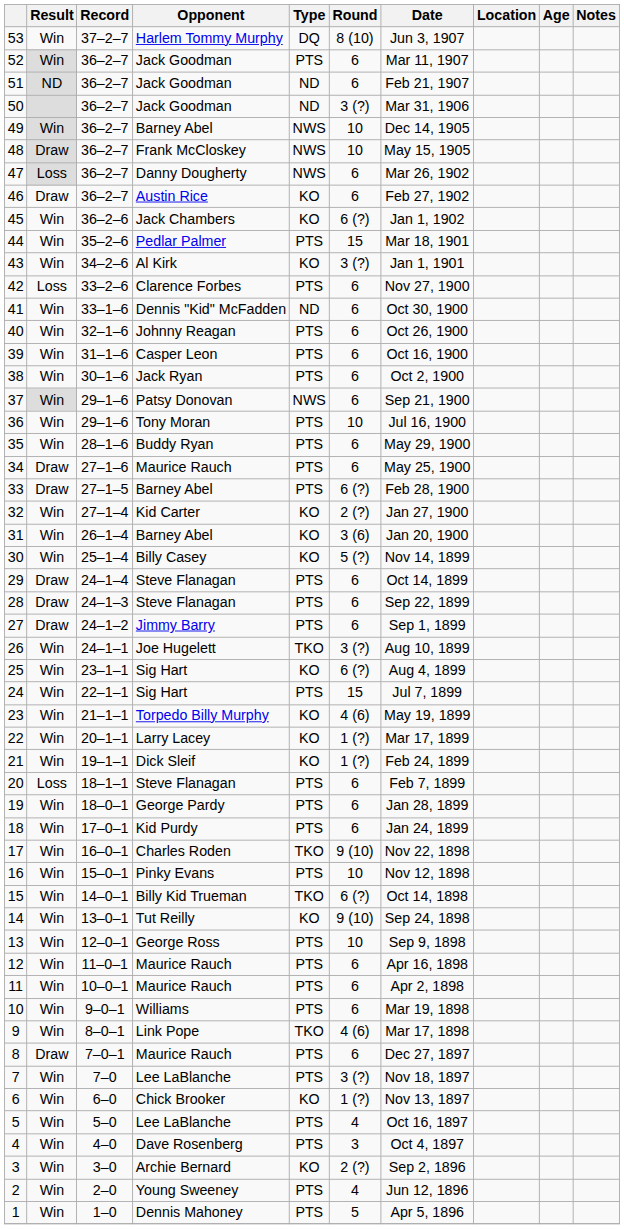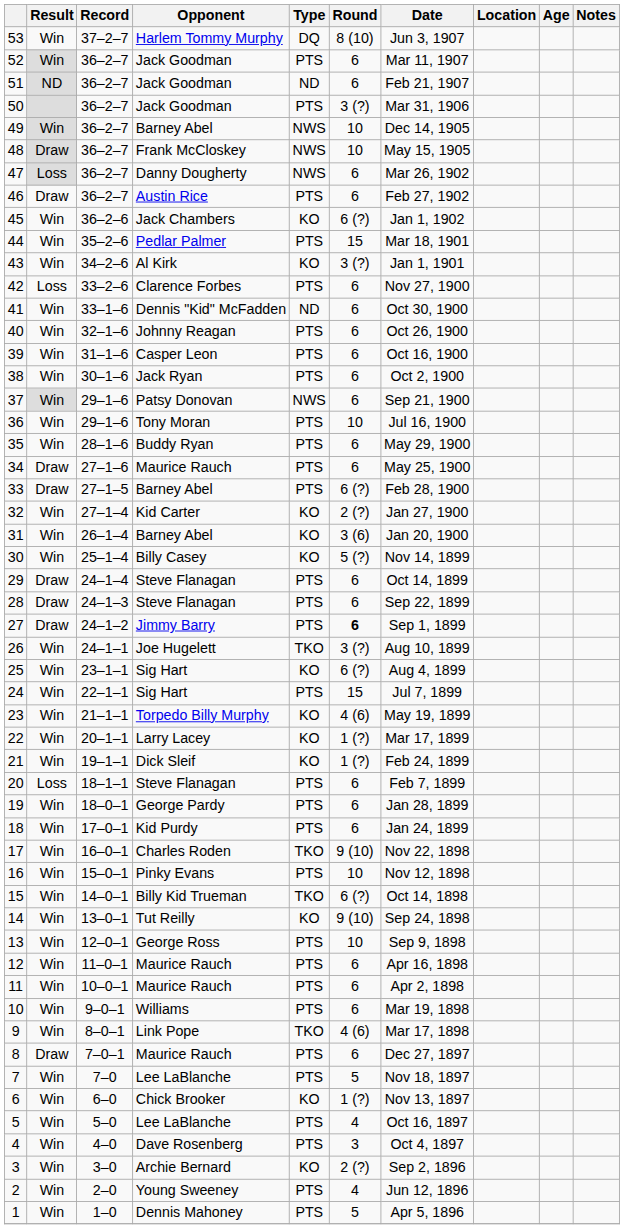50 | Type: ND -> PTS
46 | Type: KO -> PTS
27 | Round: normal -> bold
7 | Round: 3 (?) -> 5
